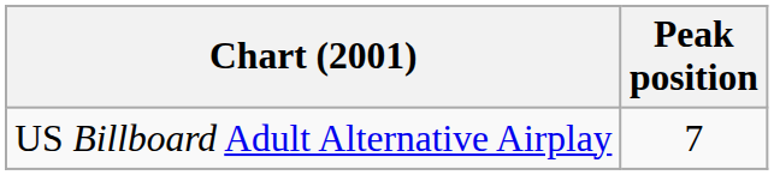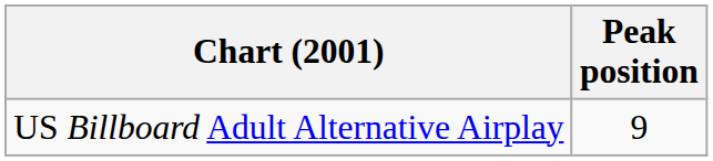US Billboard Adult Alternative Airplay | Peak position: 7 -> 9
